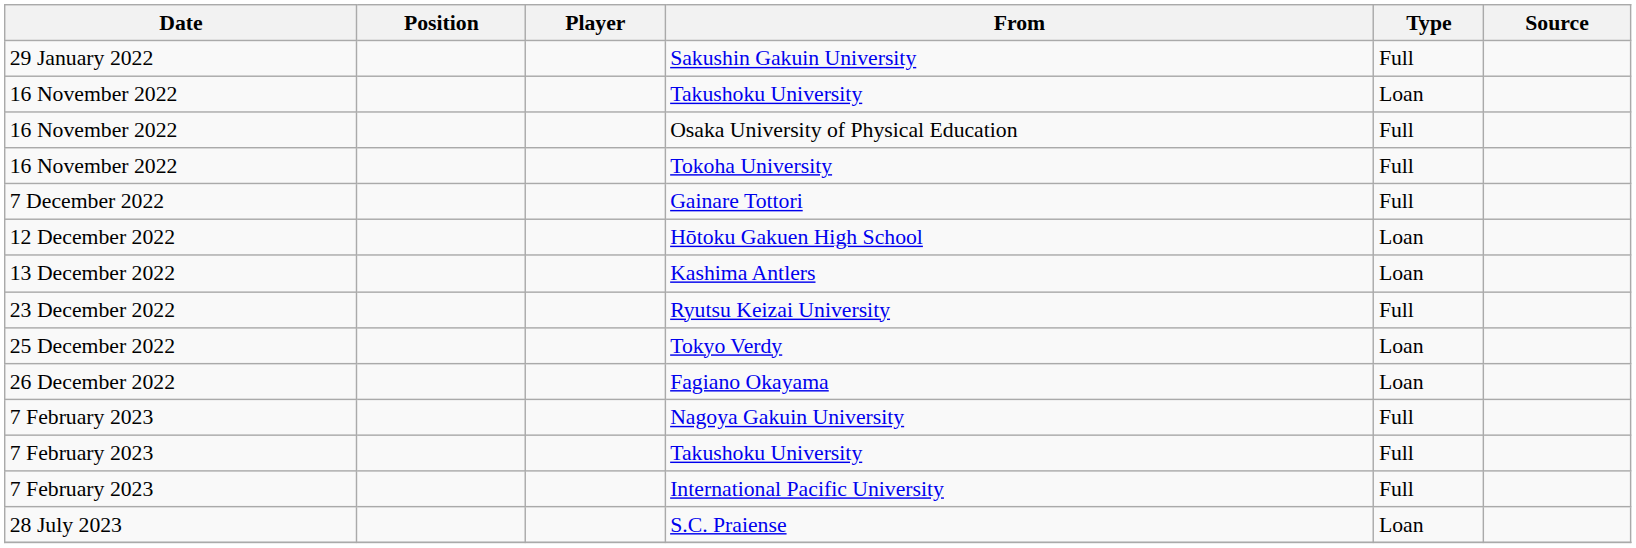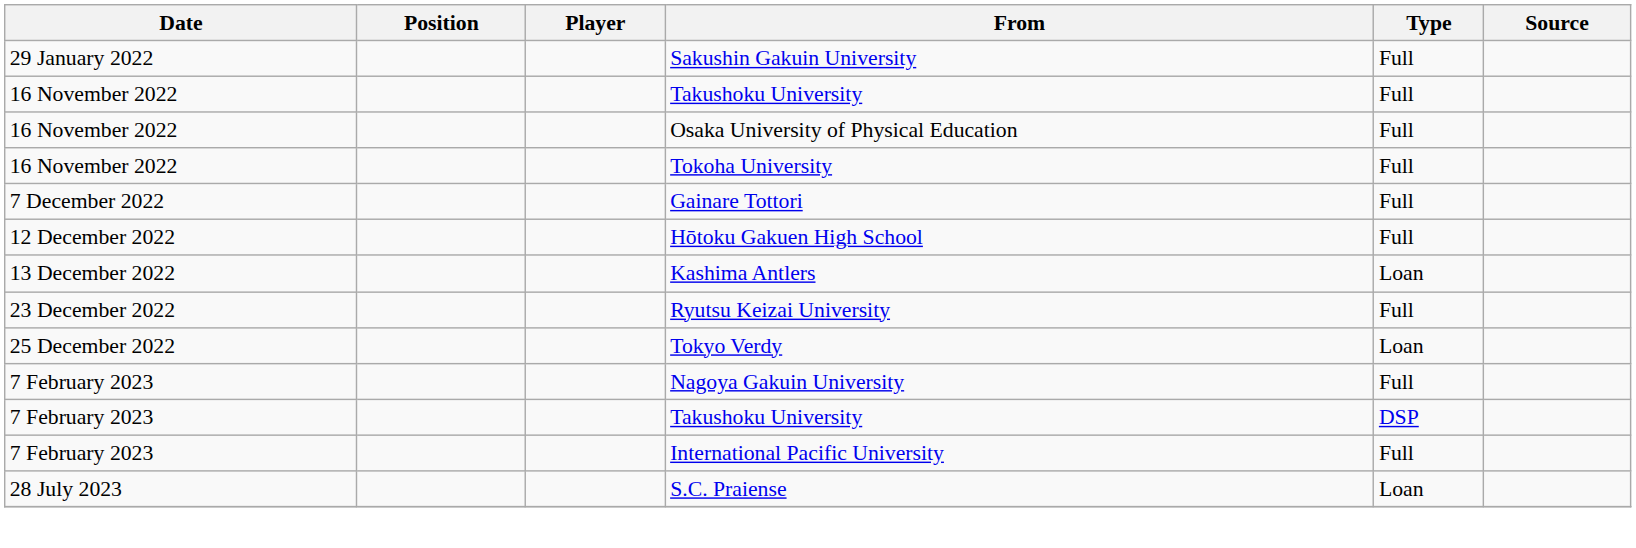16 November 2022 / Takushoku University | Type: Loan -> Full
Hōtoku Gakuen High School | Type: Loan -> Full
- row: 26 December 2022 | Fagiano Okayama | Loan
7 February 2023 / Takushoku University | Type: Full -> DSP
